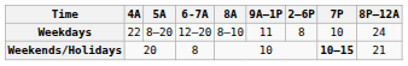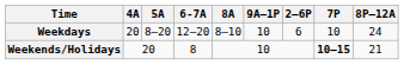Weekdays | 4A: 22 -> 20
Weekdays | 9A–1P: 11 -> 10
Weekdays | 2–6P: 8 -> 6
